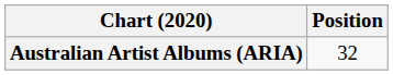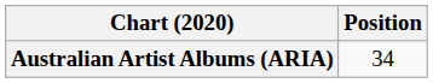Australian Artist Albums (ARIA) | Position: 32 -> 34
